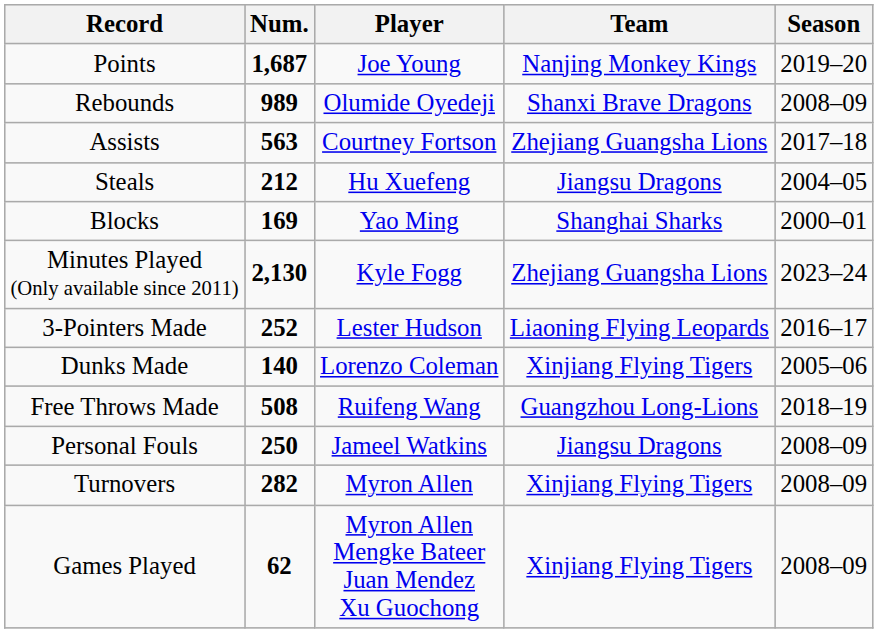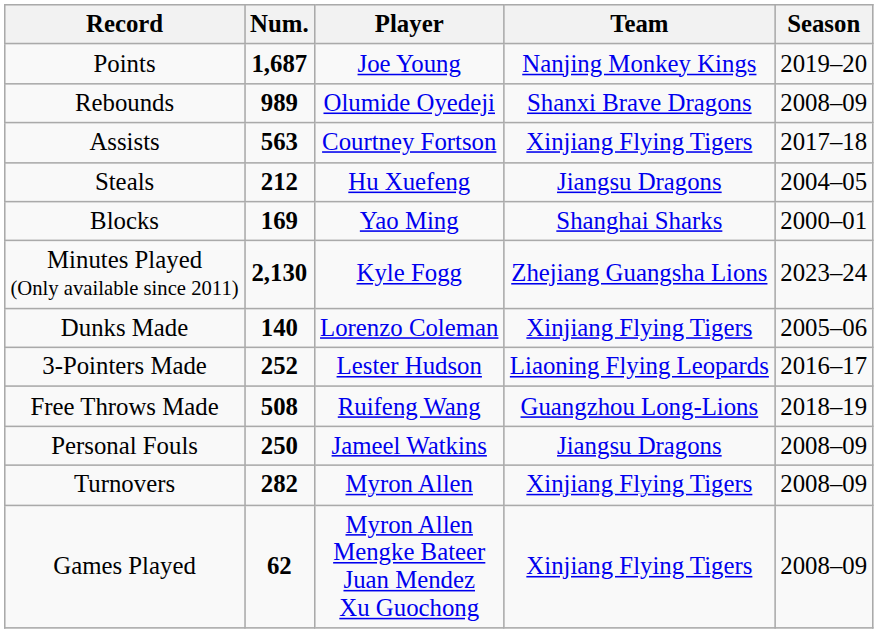Assists | Team: Zhejiang Guangsha Lions -> Xinjiang Flying Tigers
rows swapped: 3-Pointers Made <-> Dunks Made
